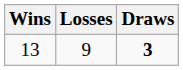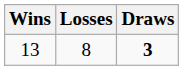13 | Losses: 9 -> 8
